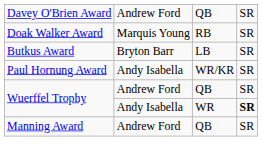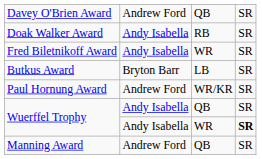Doak Walker Award | column 2: Marquis Young -> Andy Isabella
+ row: Fred Biletnikoff Award | Andy Isabella | WR | SR
Paul Hornung Award | column 2: Andy Isabella -> Andrew Ford
Wuerffel Trophy / QB | column 2: Andrew Ford -> Andy Isabella
